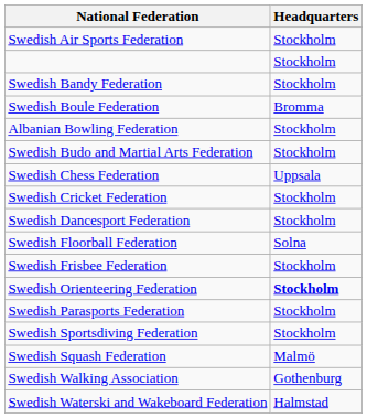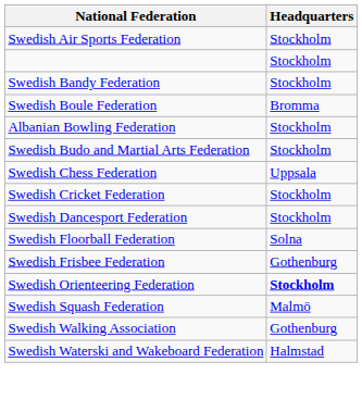Swedish Frisbee Federation | Headquarters: Stockholm -> Gothenburg
- row: Swedish Parasports Federation | Stockholm
- row: Swedish Sportsdiving Federation | Stockholm
